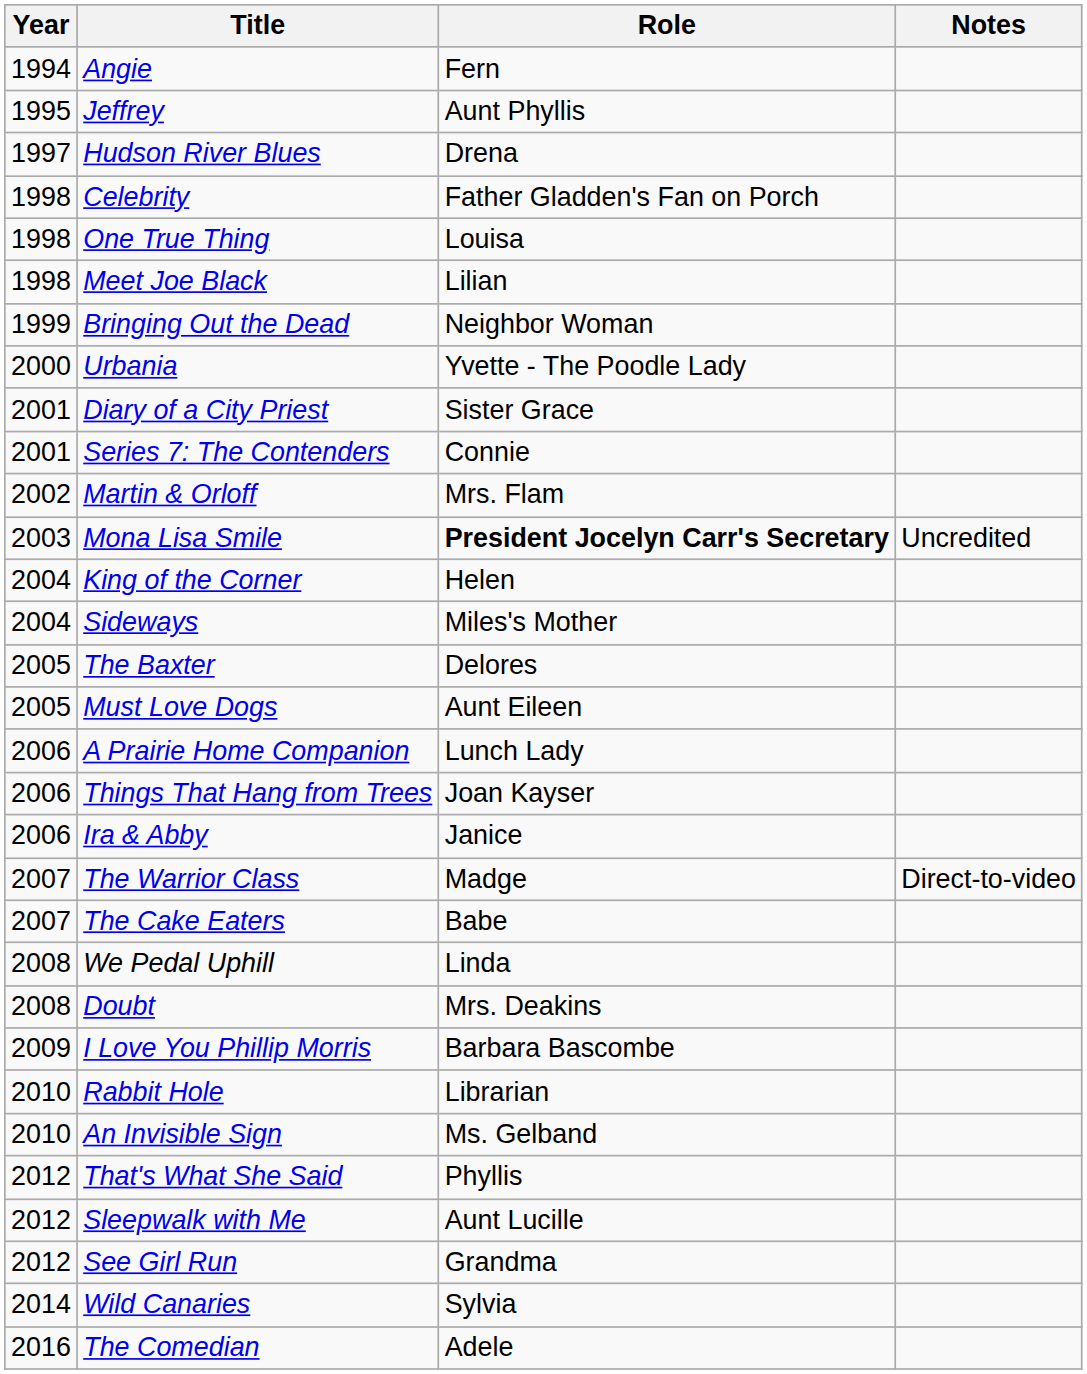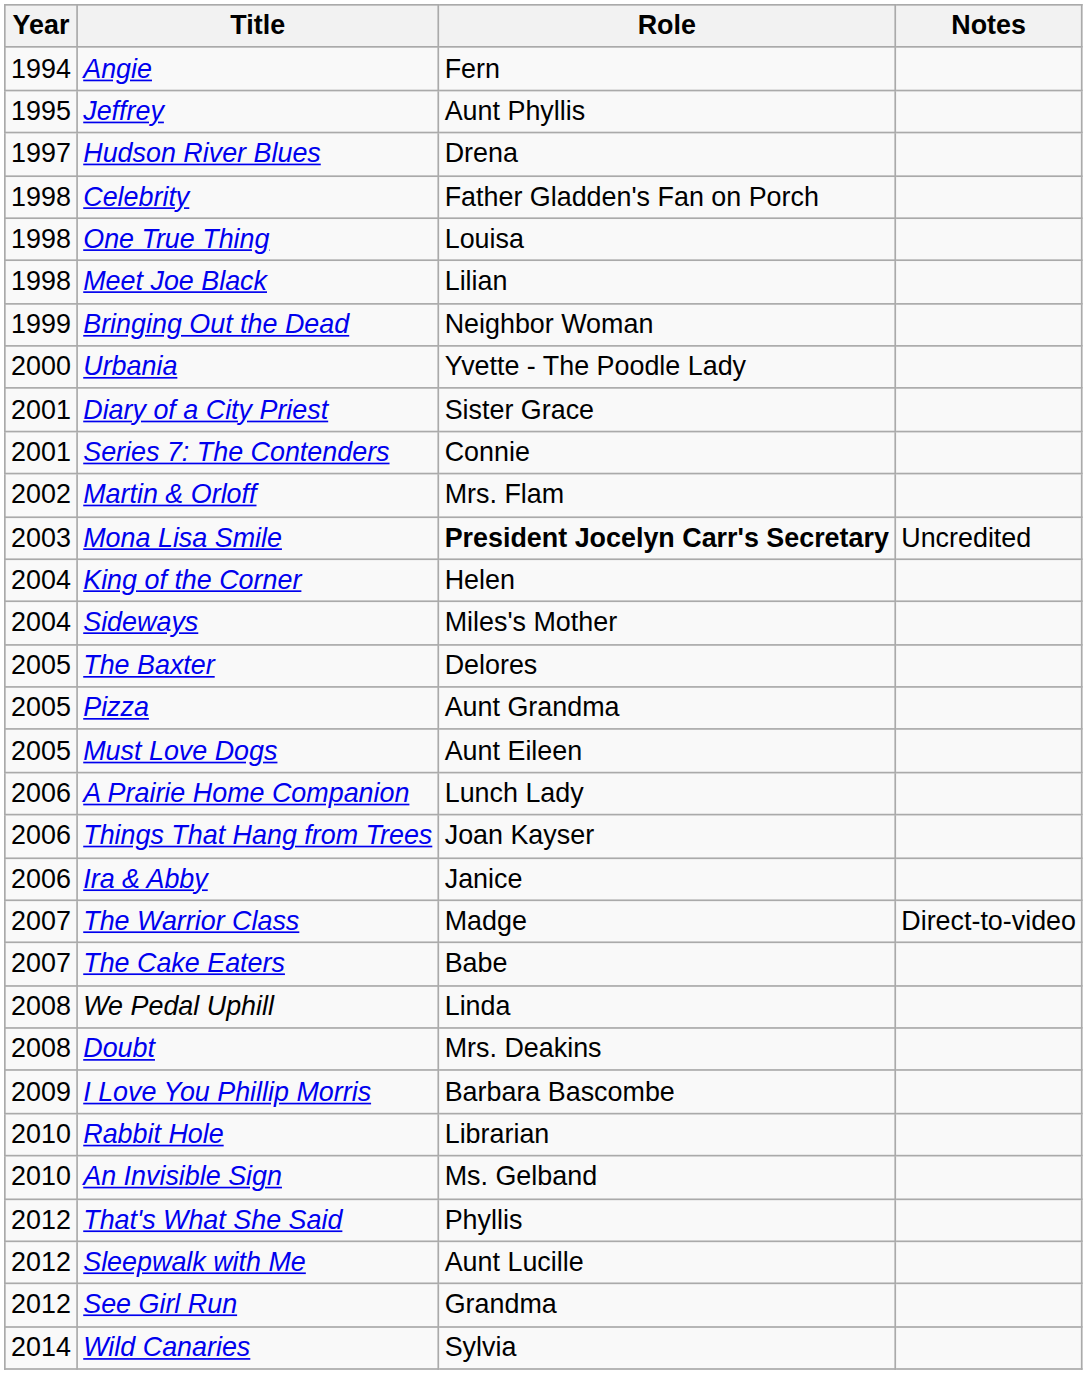+ row: 2005 | Pizza | Aunt Grandma
- row: 2016 | The Comedian | Adele
